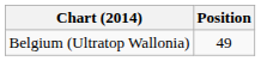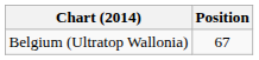Belgium (Ultratop Wallonia) | Position: 49 -> 67
